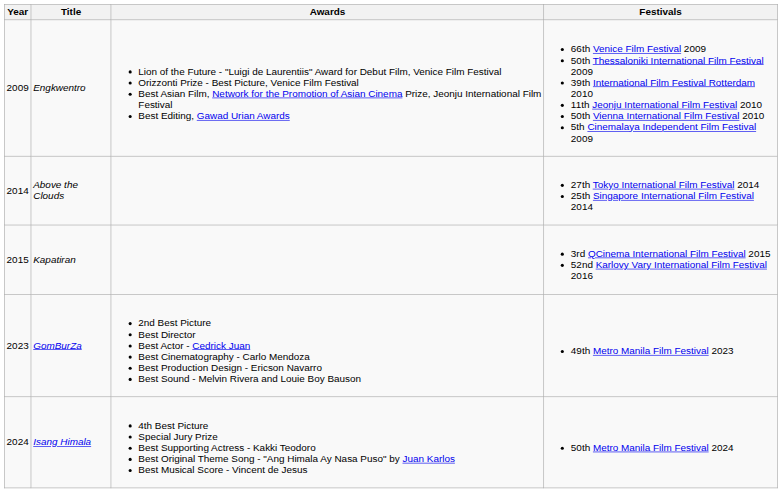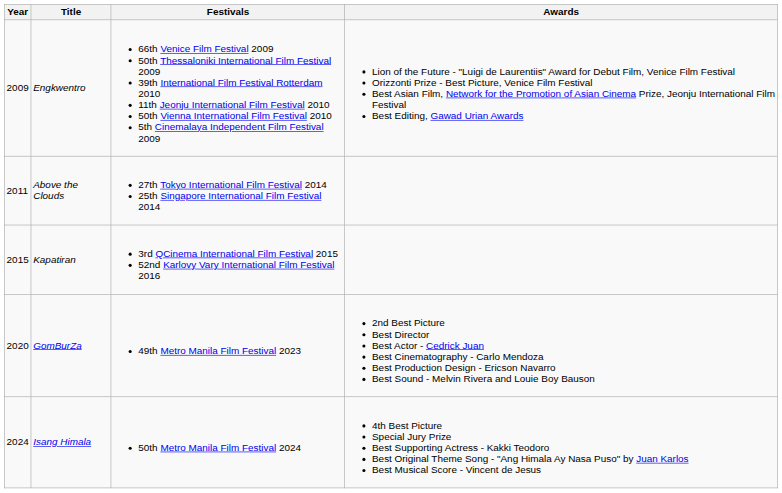columns swapped: Festivals <-> Awards
Above the Clouds | Year: 2014 -> 2011
GomBurZa | Year: 2023 -> 2020
